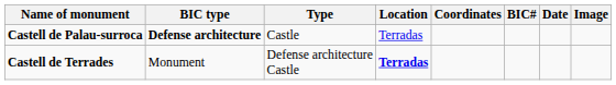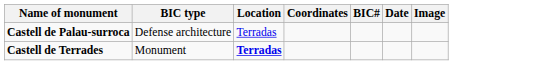- column: Type | Castle | Defense architecture Castle
Castell de Palau-surroca | BIC type: bold -> normal
